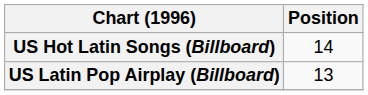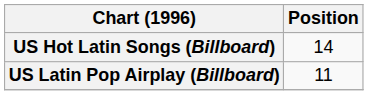US Latin Pop Airplay (Billboard) | Position: 13 -> 11
